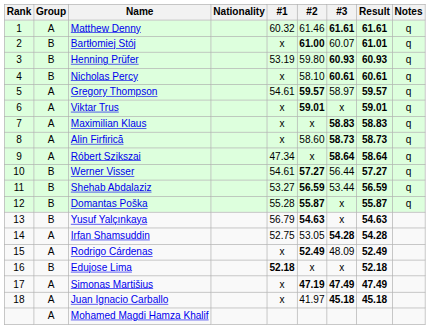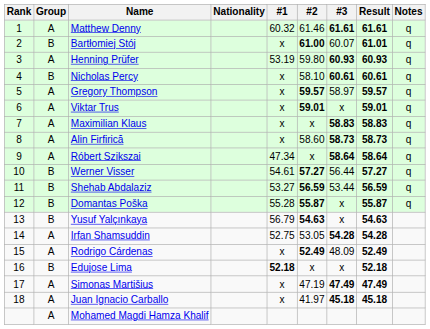Henning Prüfer | Group: B -> A
Gregory Thompson | #1: 54.61 -> x
Simonas Martišius | #2: bold -> normal
